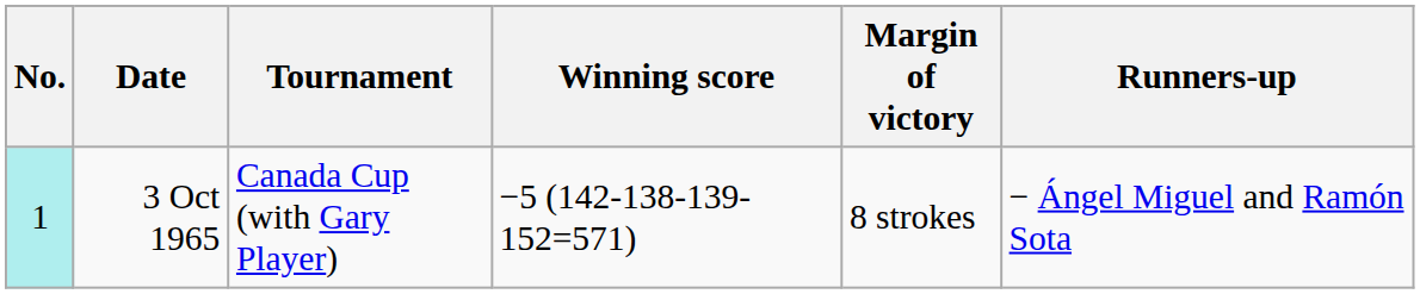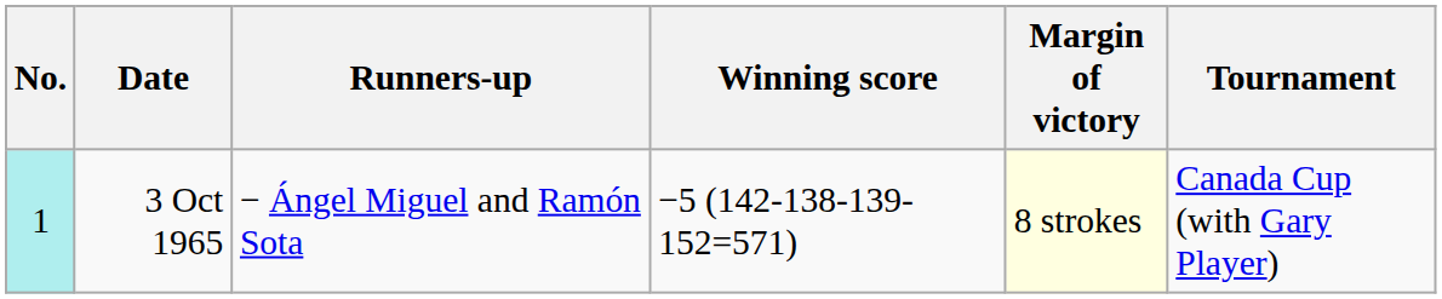columns swapped: Tournament <-> Runners-up
3 Oct 1965 | Margin of victory: no background -> lightyellow background
